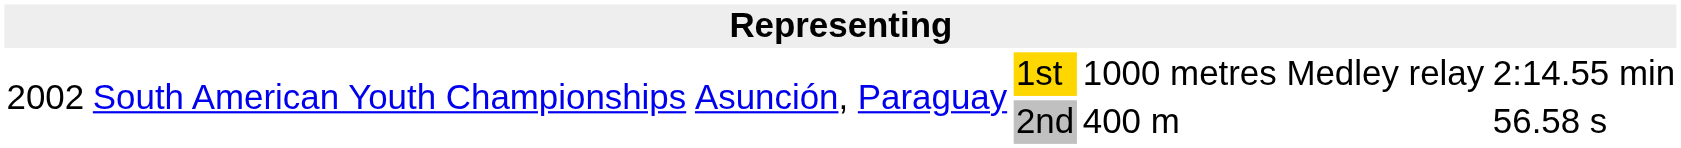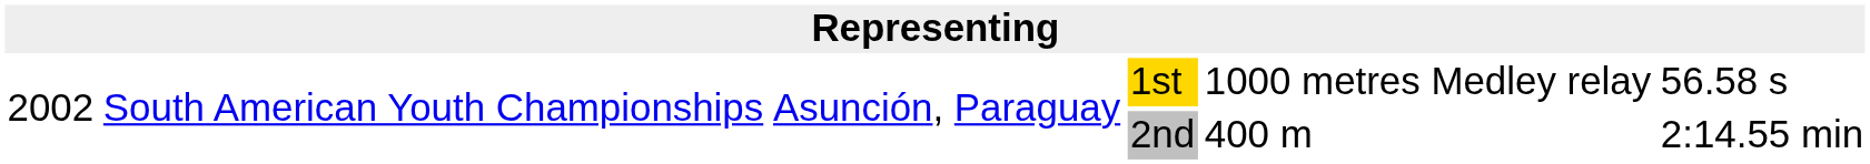1st | column 6: 2:14.55 min -> 56.58 s
2nd | column 6: 56.58 s -> 2:14.55 min
